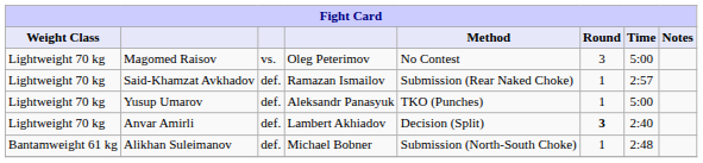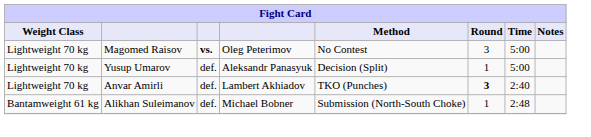Magomed Raisov | column 3: normal -> bold
- row: Lightweight 70 kg | Said-Khamzat Avkhadov | def. | Ramazan Ismailov | Submission (Rear Naked Choke) | 1 | 2:57
Yusup Umarov | Method: TKO (Punches) -> Decision (Split)
Anvar Amirli | Method: Decision (Split) -> TKO (Punches)
